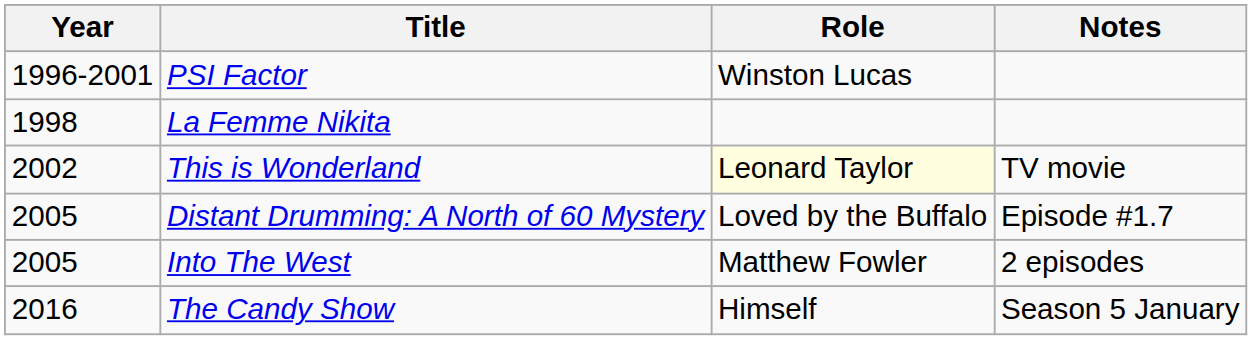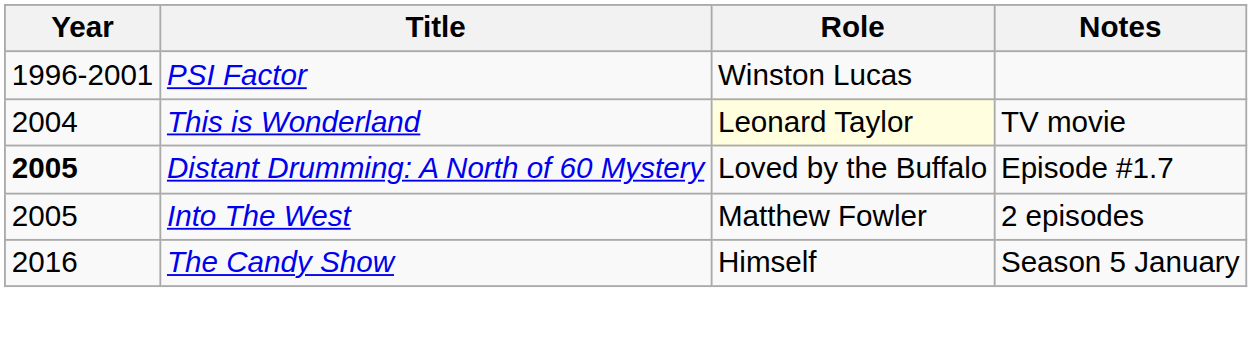- row: 1998 | La Femme Nikita
This is Wonderland | Year: 2002 -> 2004
Distant Drumming: A North of 60 Mystery | Year: normal -> bold
